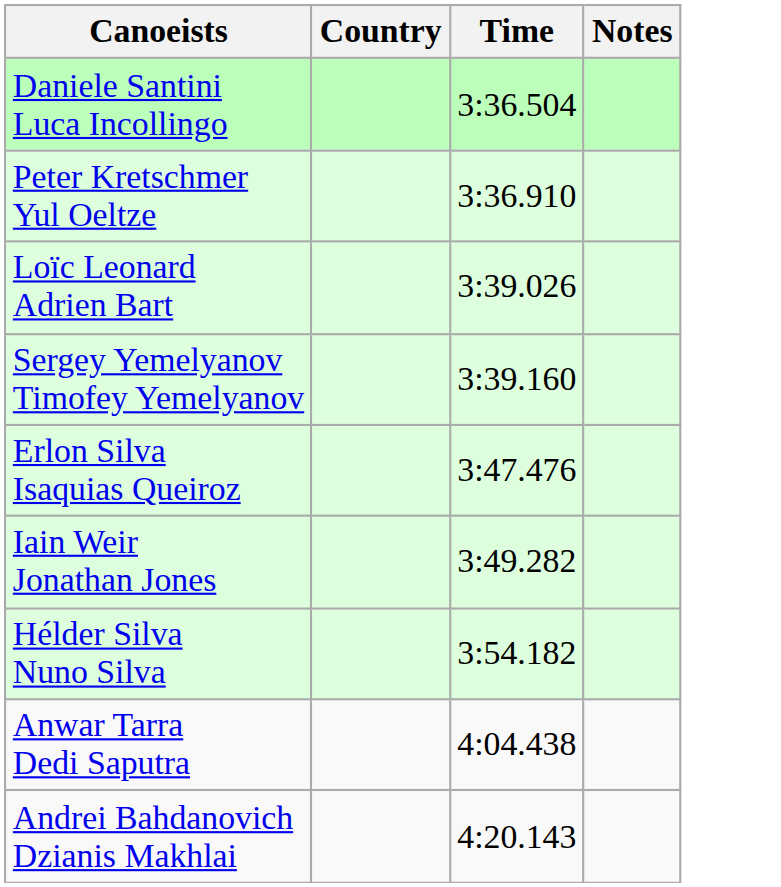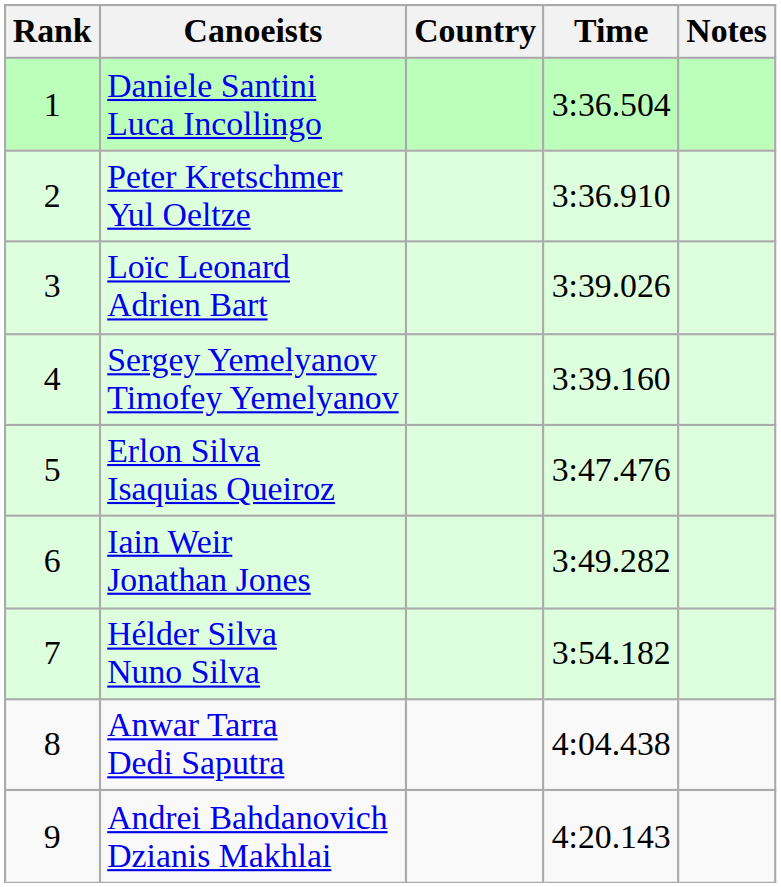+ column: Rank | 1 | 2 | 3 | 4 | 5 | 6 | 7 | 8 | 9
